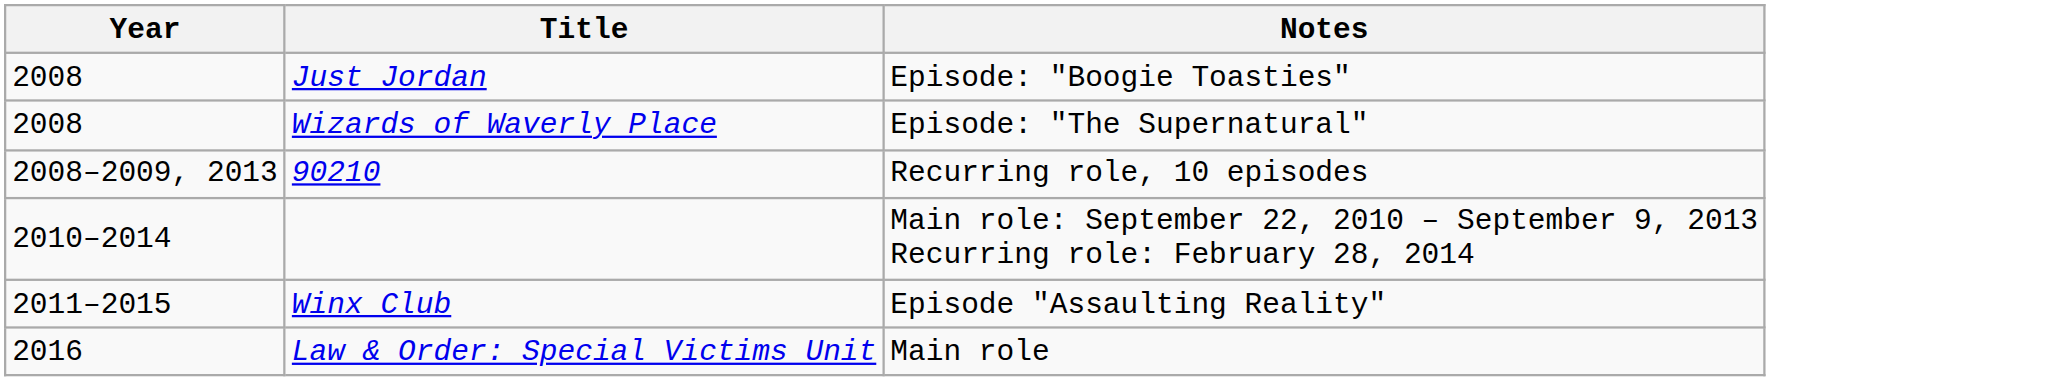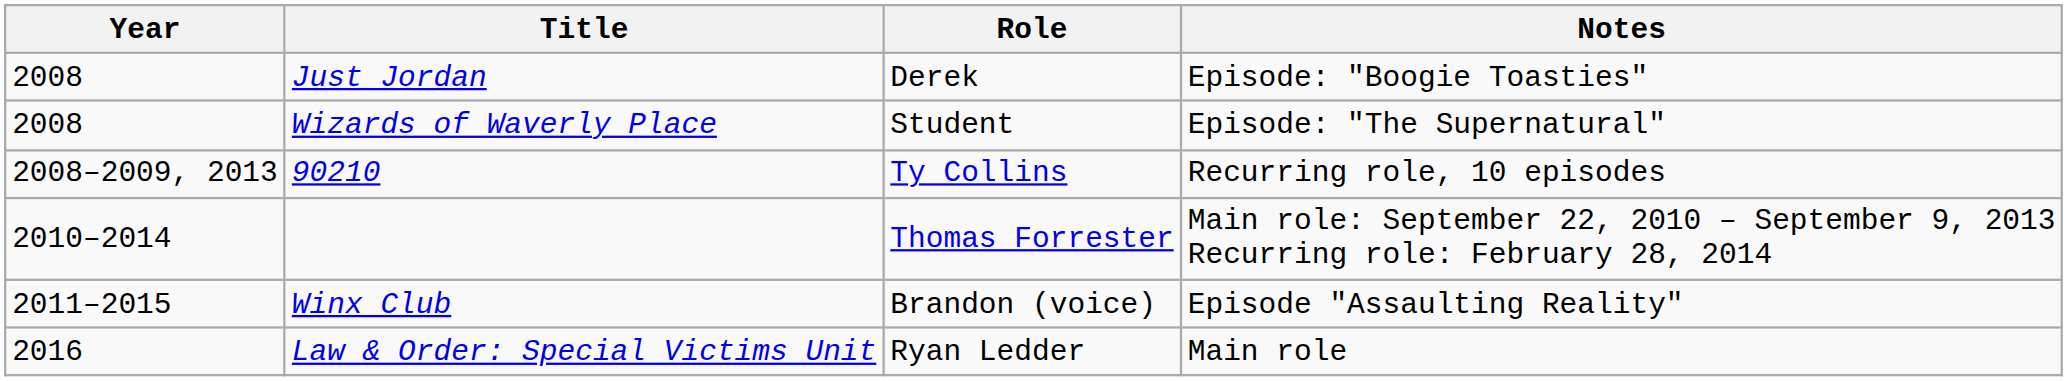+ column: Role | Derek | Student | Ty Collins | Thomas Forrester | Brandon (voice) | Ryan Ledder
